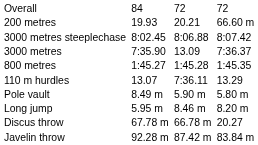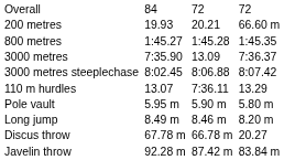rows swapped: 800 metres <-> 3000 metres steeplechase
Pole vault | column 3: 8.49 m -> 5.95 m
Long jump | column 3: 5.95 m -> 8.49 m
